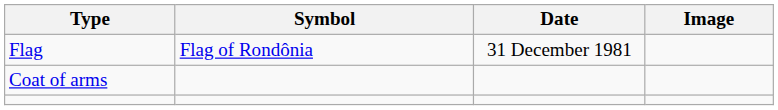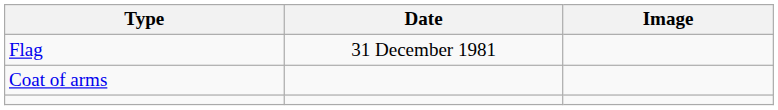- column: Symbol | Flag of Rondônia
